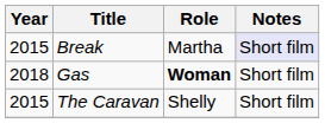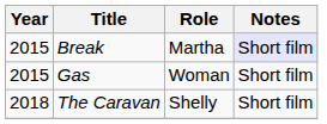Gas | Year: 2018 -> 2015
Gas | Role: bold -> normal
The Caravan | Year: 2015 -> 2018
